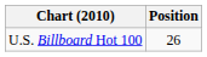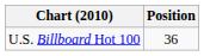U.S. Billboard Hot 100 | Position: 26 -> 36
